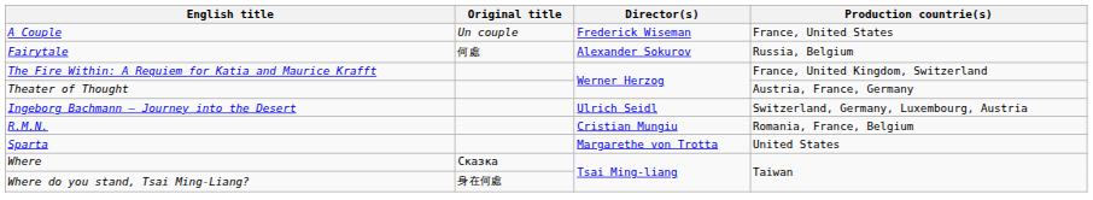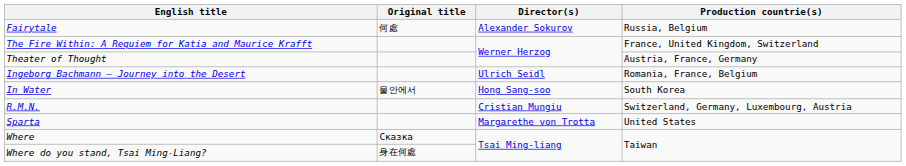- row: A Couple | Un couple | Frederick Wiseman | France, United States
Ingeborg Bachmann – Journey into the Desert | Production countrie(s): Switzerland, Germany, Luxembourg, Austria -> Romania, France, Belgium
+ row: In Water | 물안에서 | Hong Sang-soo | South Korea
R.M.N. | Production countrie(s): Romania, France, Belgium -> Switzerland, Germany, Luxembourg, Austria
